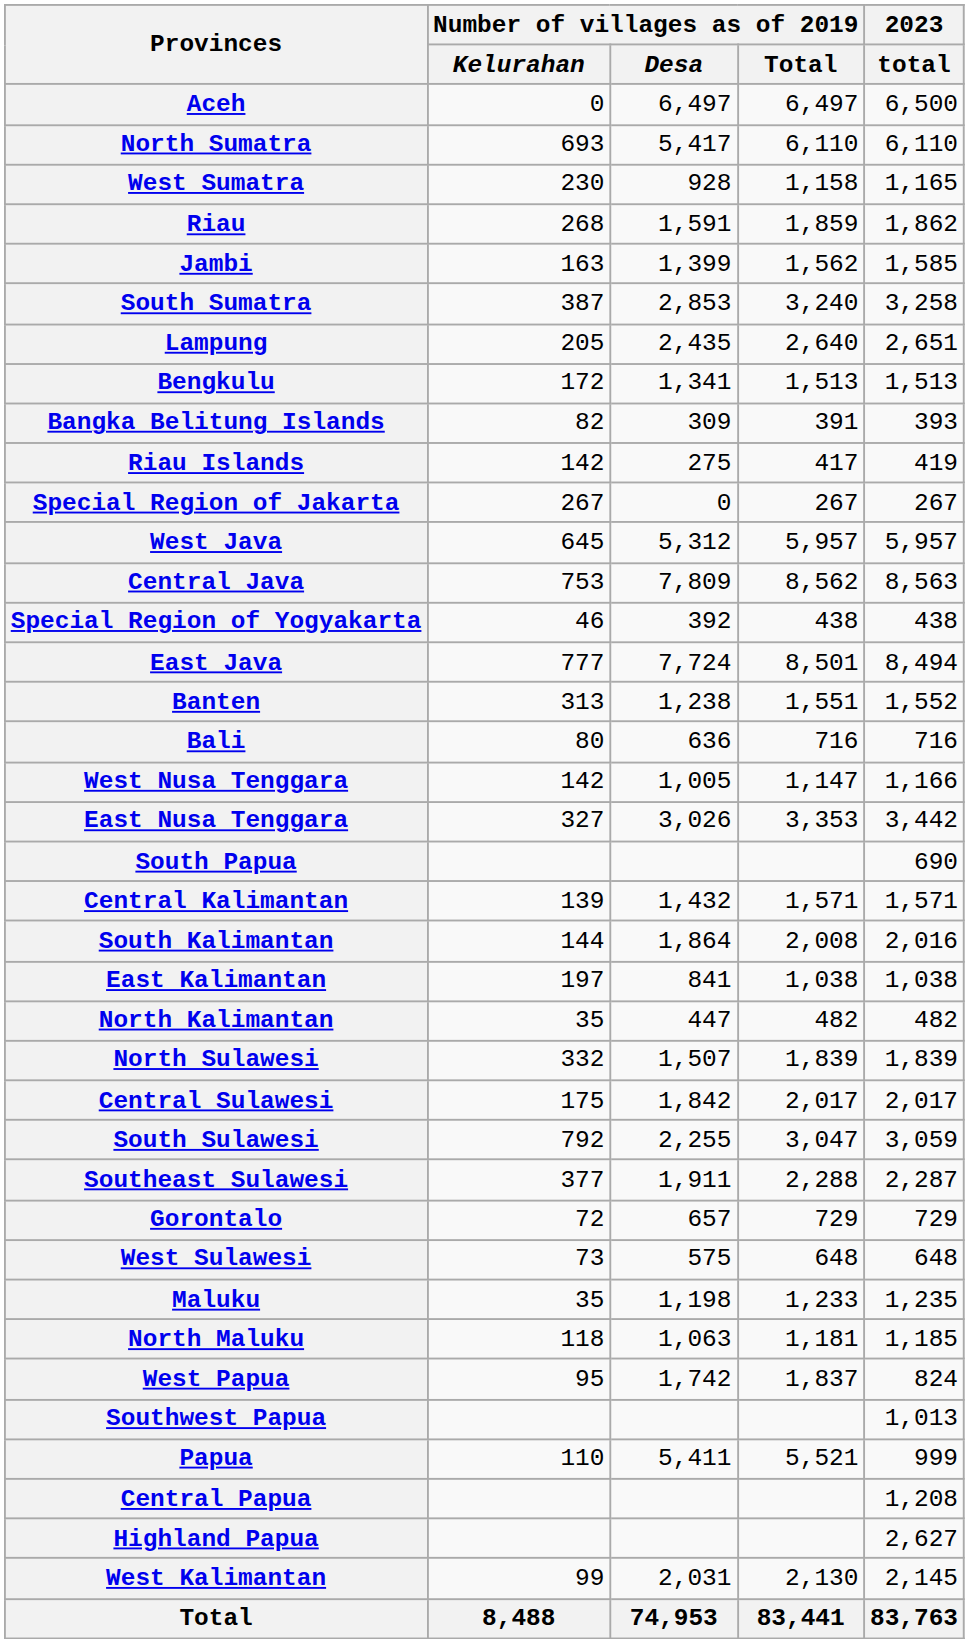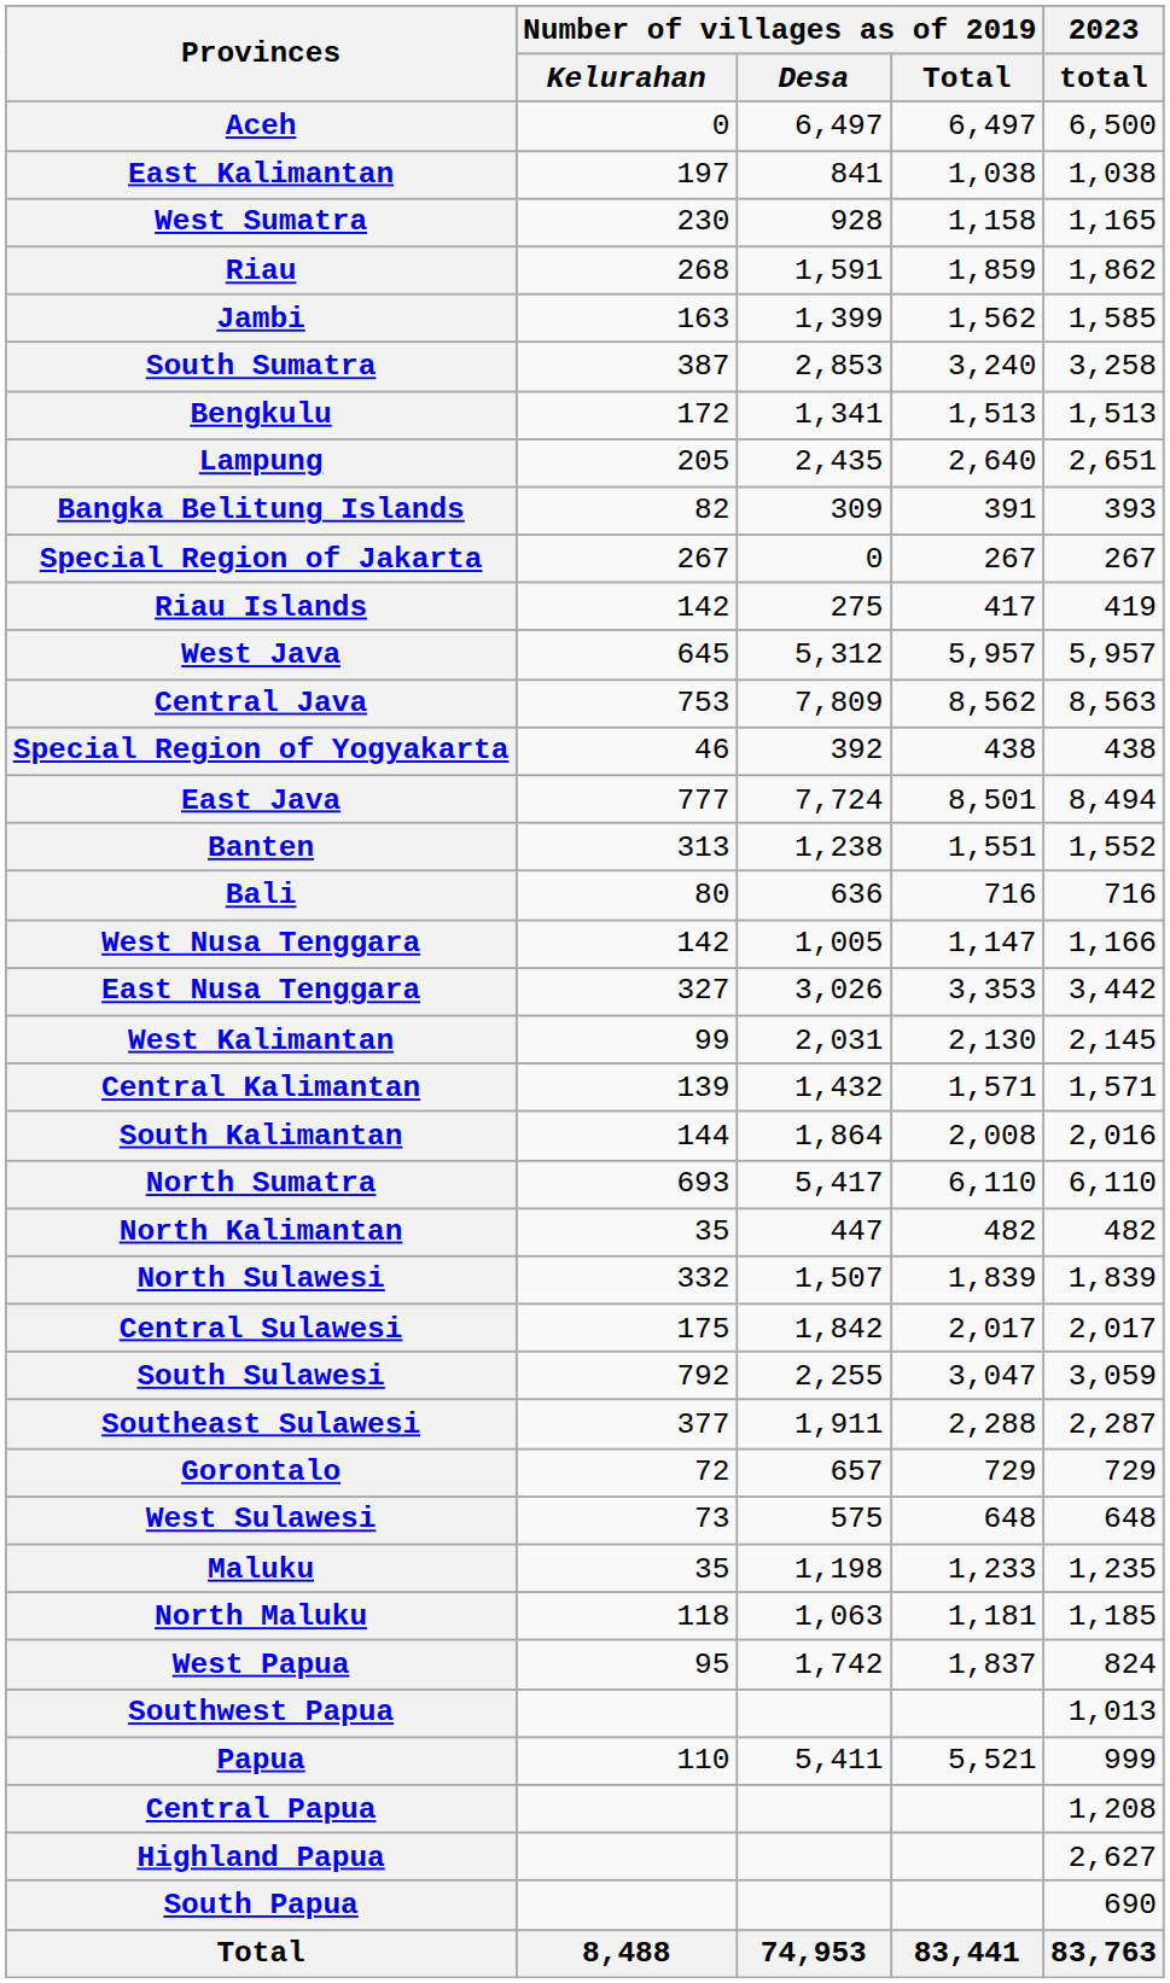rows swapped: North Sumatra <-> East Kalimantan
rows swapped: Bengkulu <-> Lampung
rows swapped: Riau Islands <-> Special Region of Jakarta
rows swapped: West Kalimantan <-> South Papua
